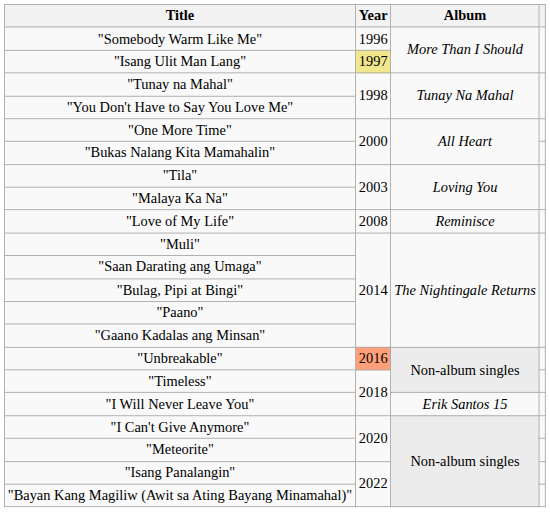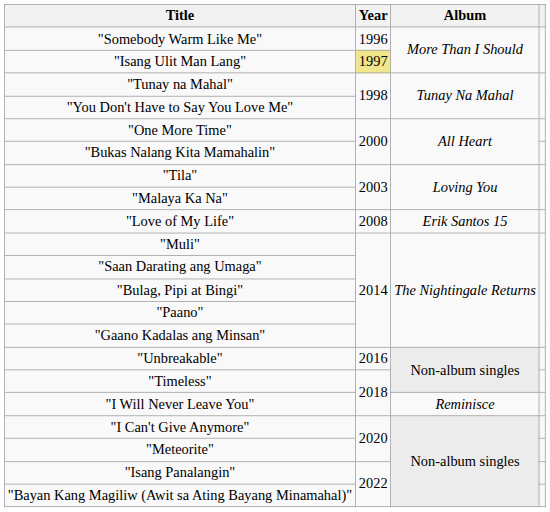"Love of My Life" | Album: Reminisce -> Erik Santos 15
"Unbreakable" | Year: lightsalmon background -> no background
"I Will Never Leave You" | Album: Erik Santos 15 -> Reminisce
